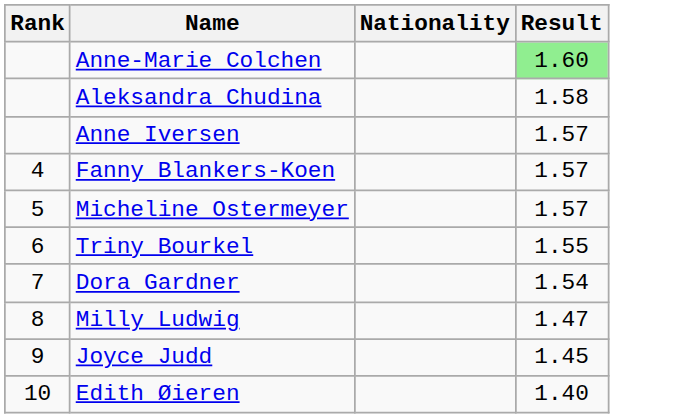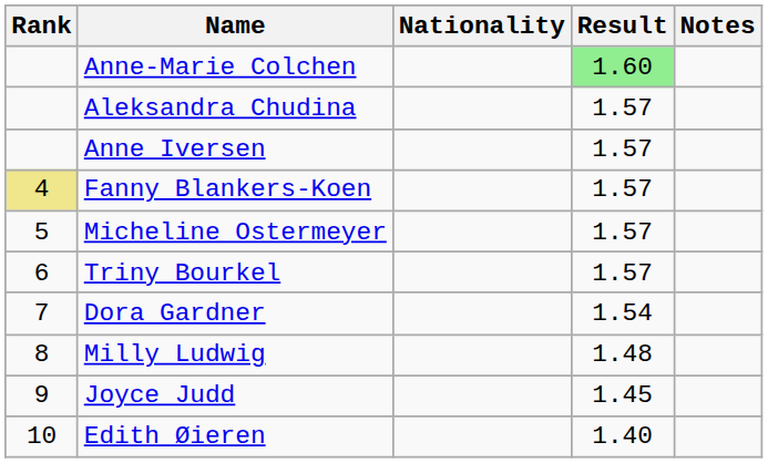+ column: Notes
Aleksandra Chudina | Result: 1.58 -> 1.57
Fanny Blankers-Koen | Rank: no background -> khaki background
Triny Bourkel | Result: 1.55 -> 1.57
Milly Ludwig | Result: 1.47 -> 1.48
